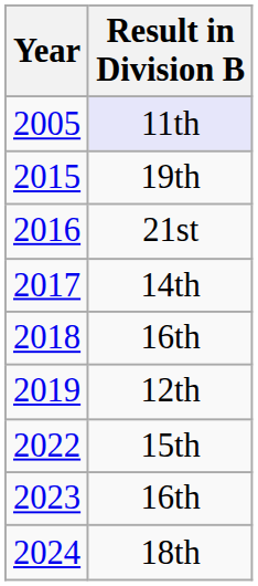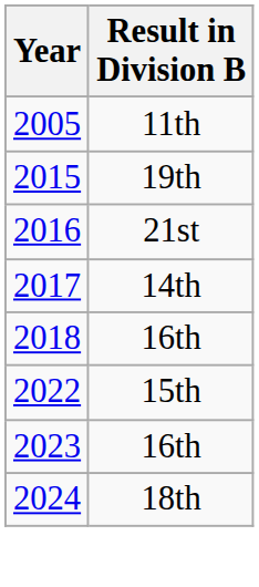2005 | Result in Division B: lavender background -> no background
- row: 2019 | 12th
